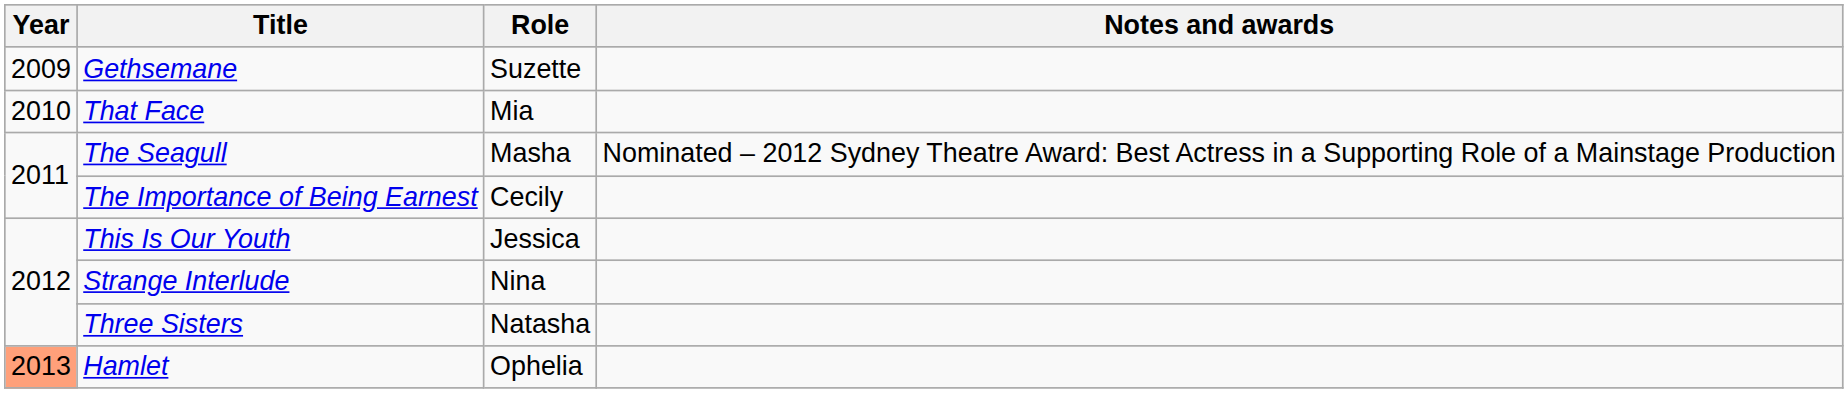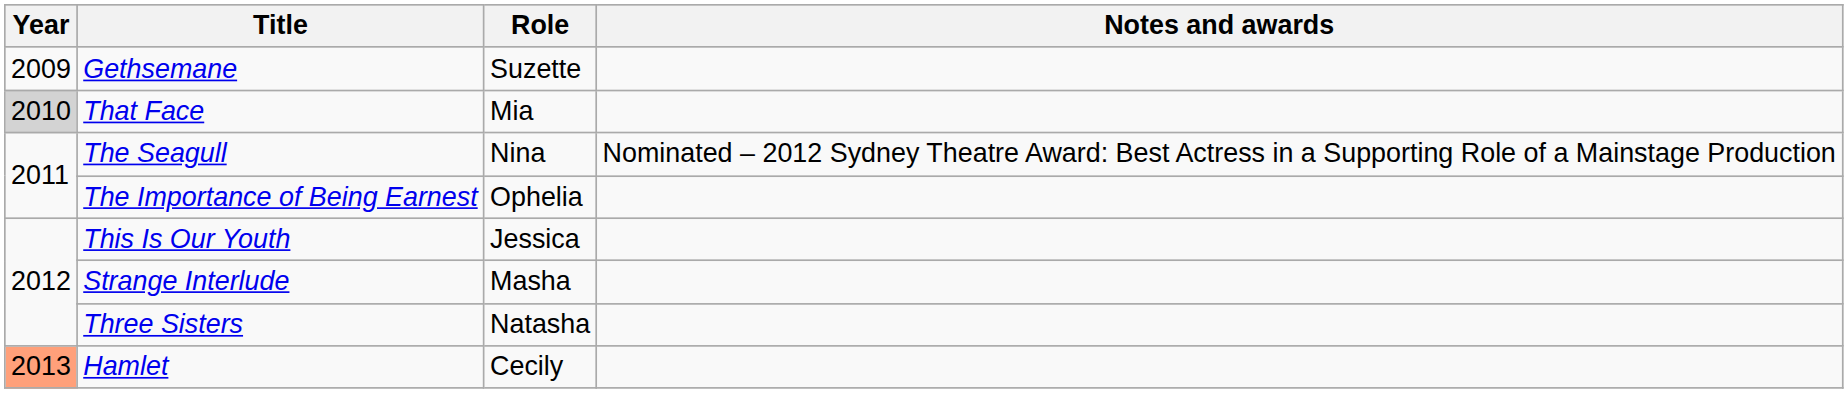That Face | Year: no background -> lightgrey background
The Seagull | Role: Masha -> Nina
The Importance of Being Earnest | Role: Cecily -> Ophelia
Strange Interlude | Role: Nina -> Masha
Hamlet | Role: Ophelia -> Cecily
